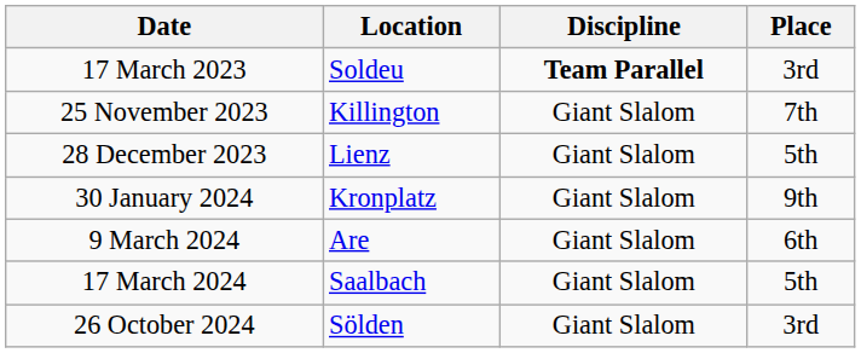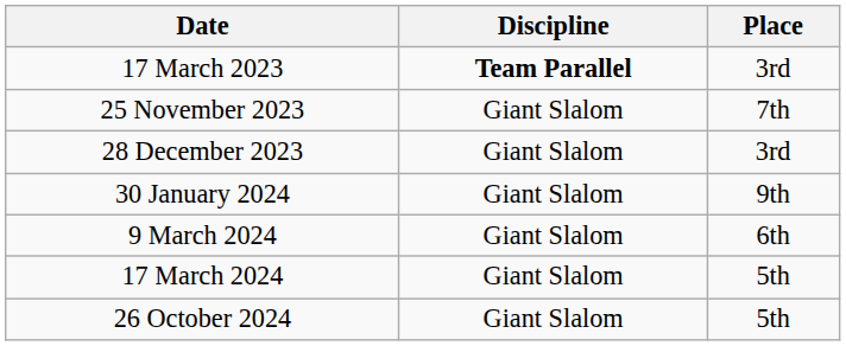- column: Location | Soldeu | Killington | Lienz | Kronplatz | Are | Saalbach | Sölden
28 December 2023 | Place: 5th -> 3rd
26 October 2024 | Place: 3rd -> 5th
